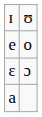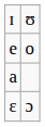rows swapped: ɛ <-> a
